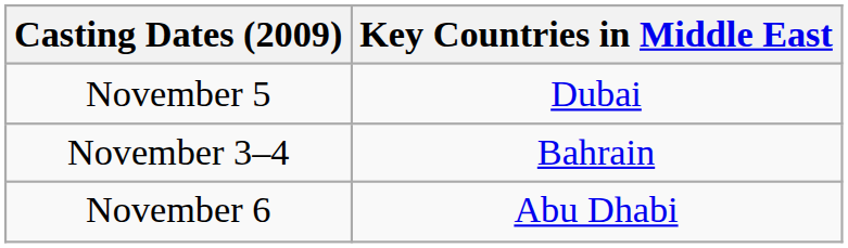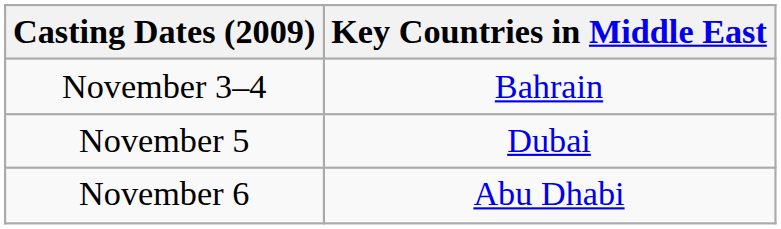rows swapped: November 3–4 <-> November 5
